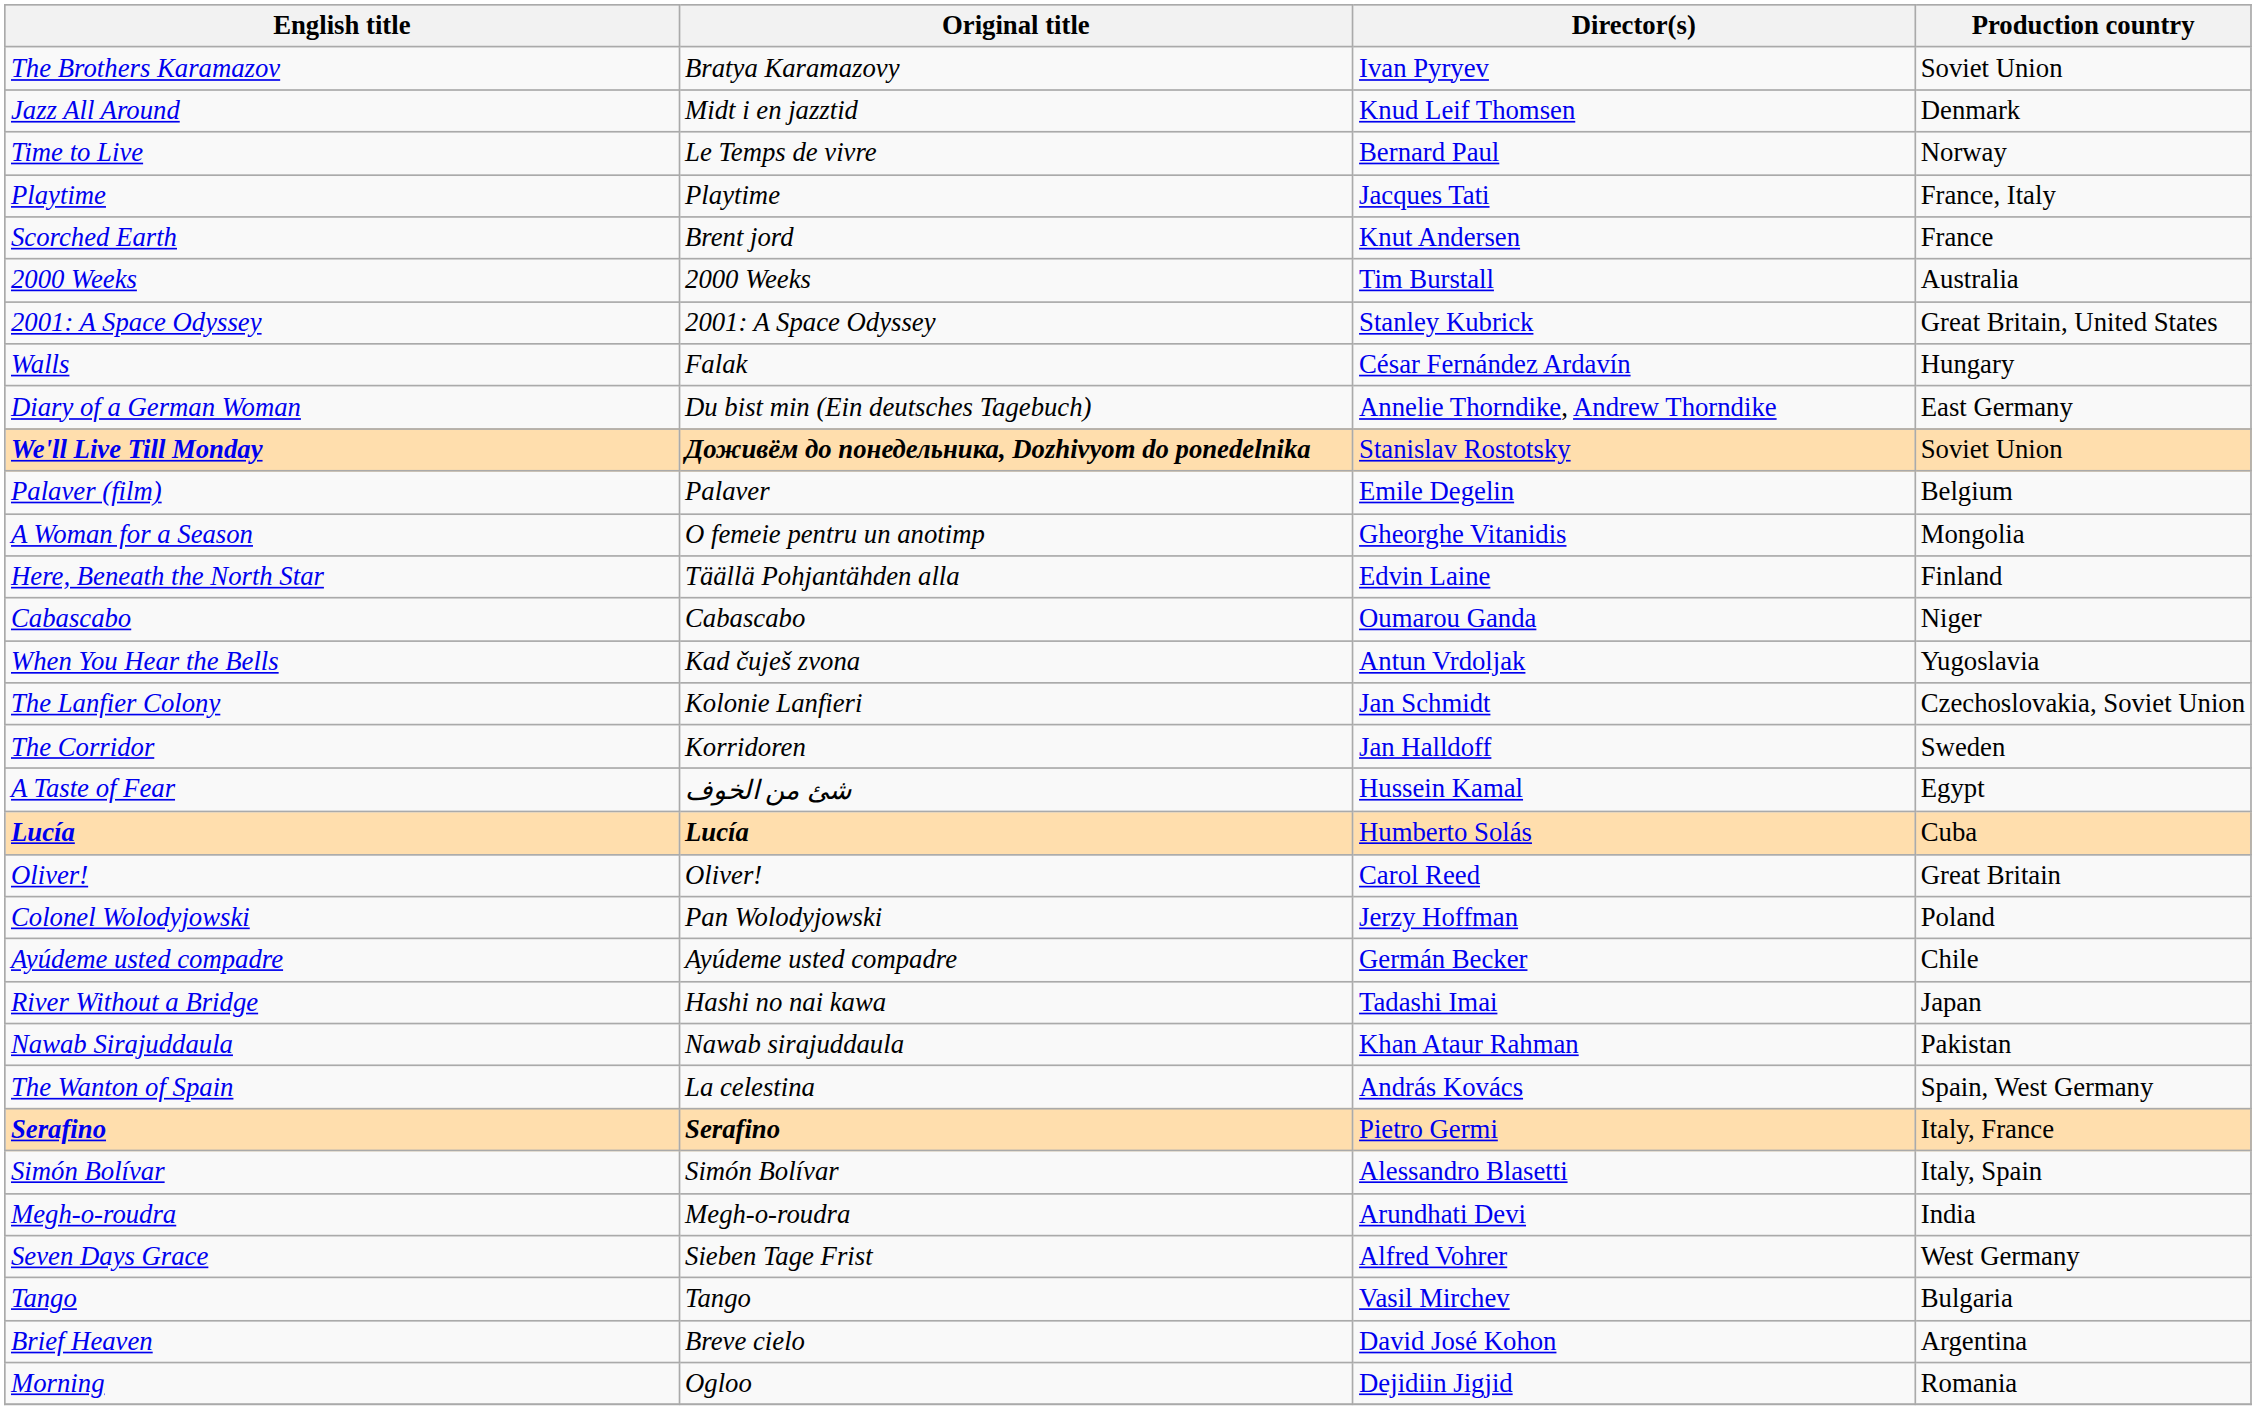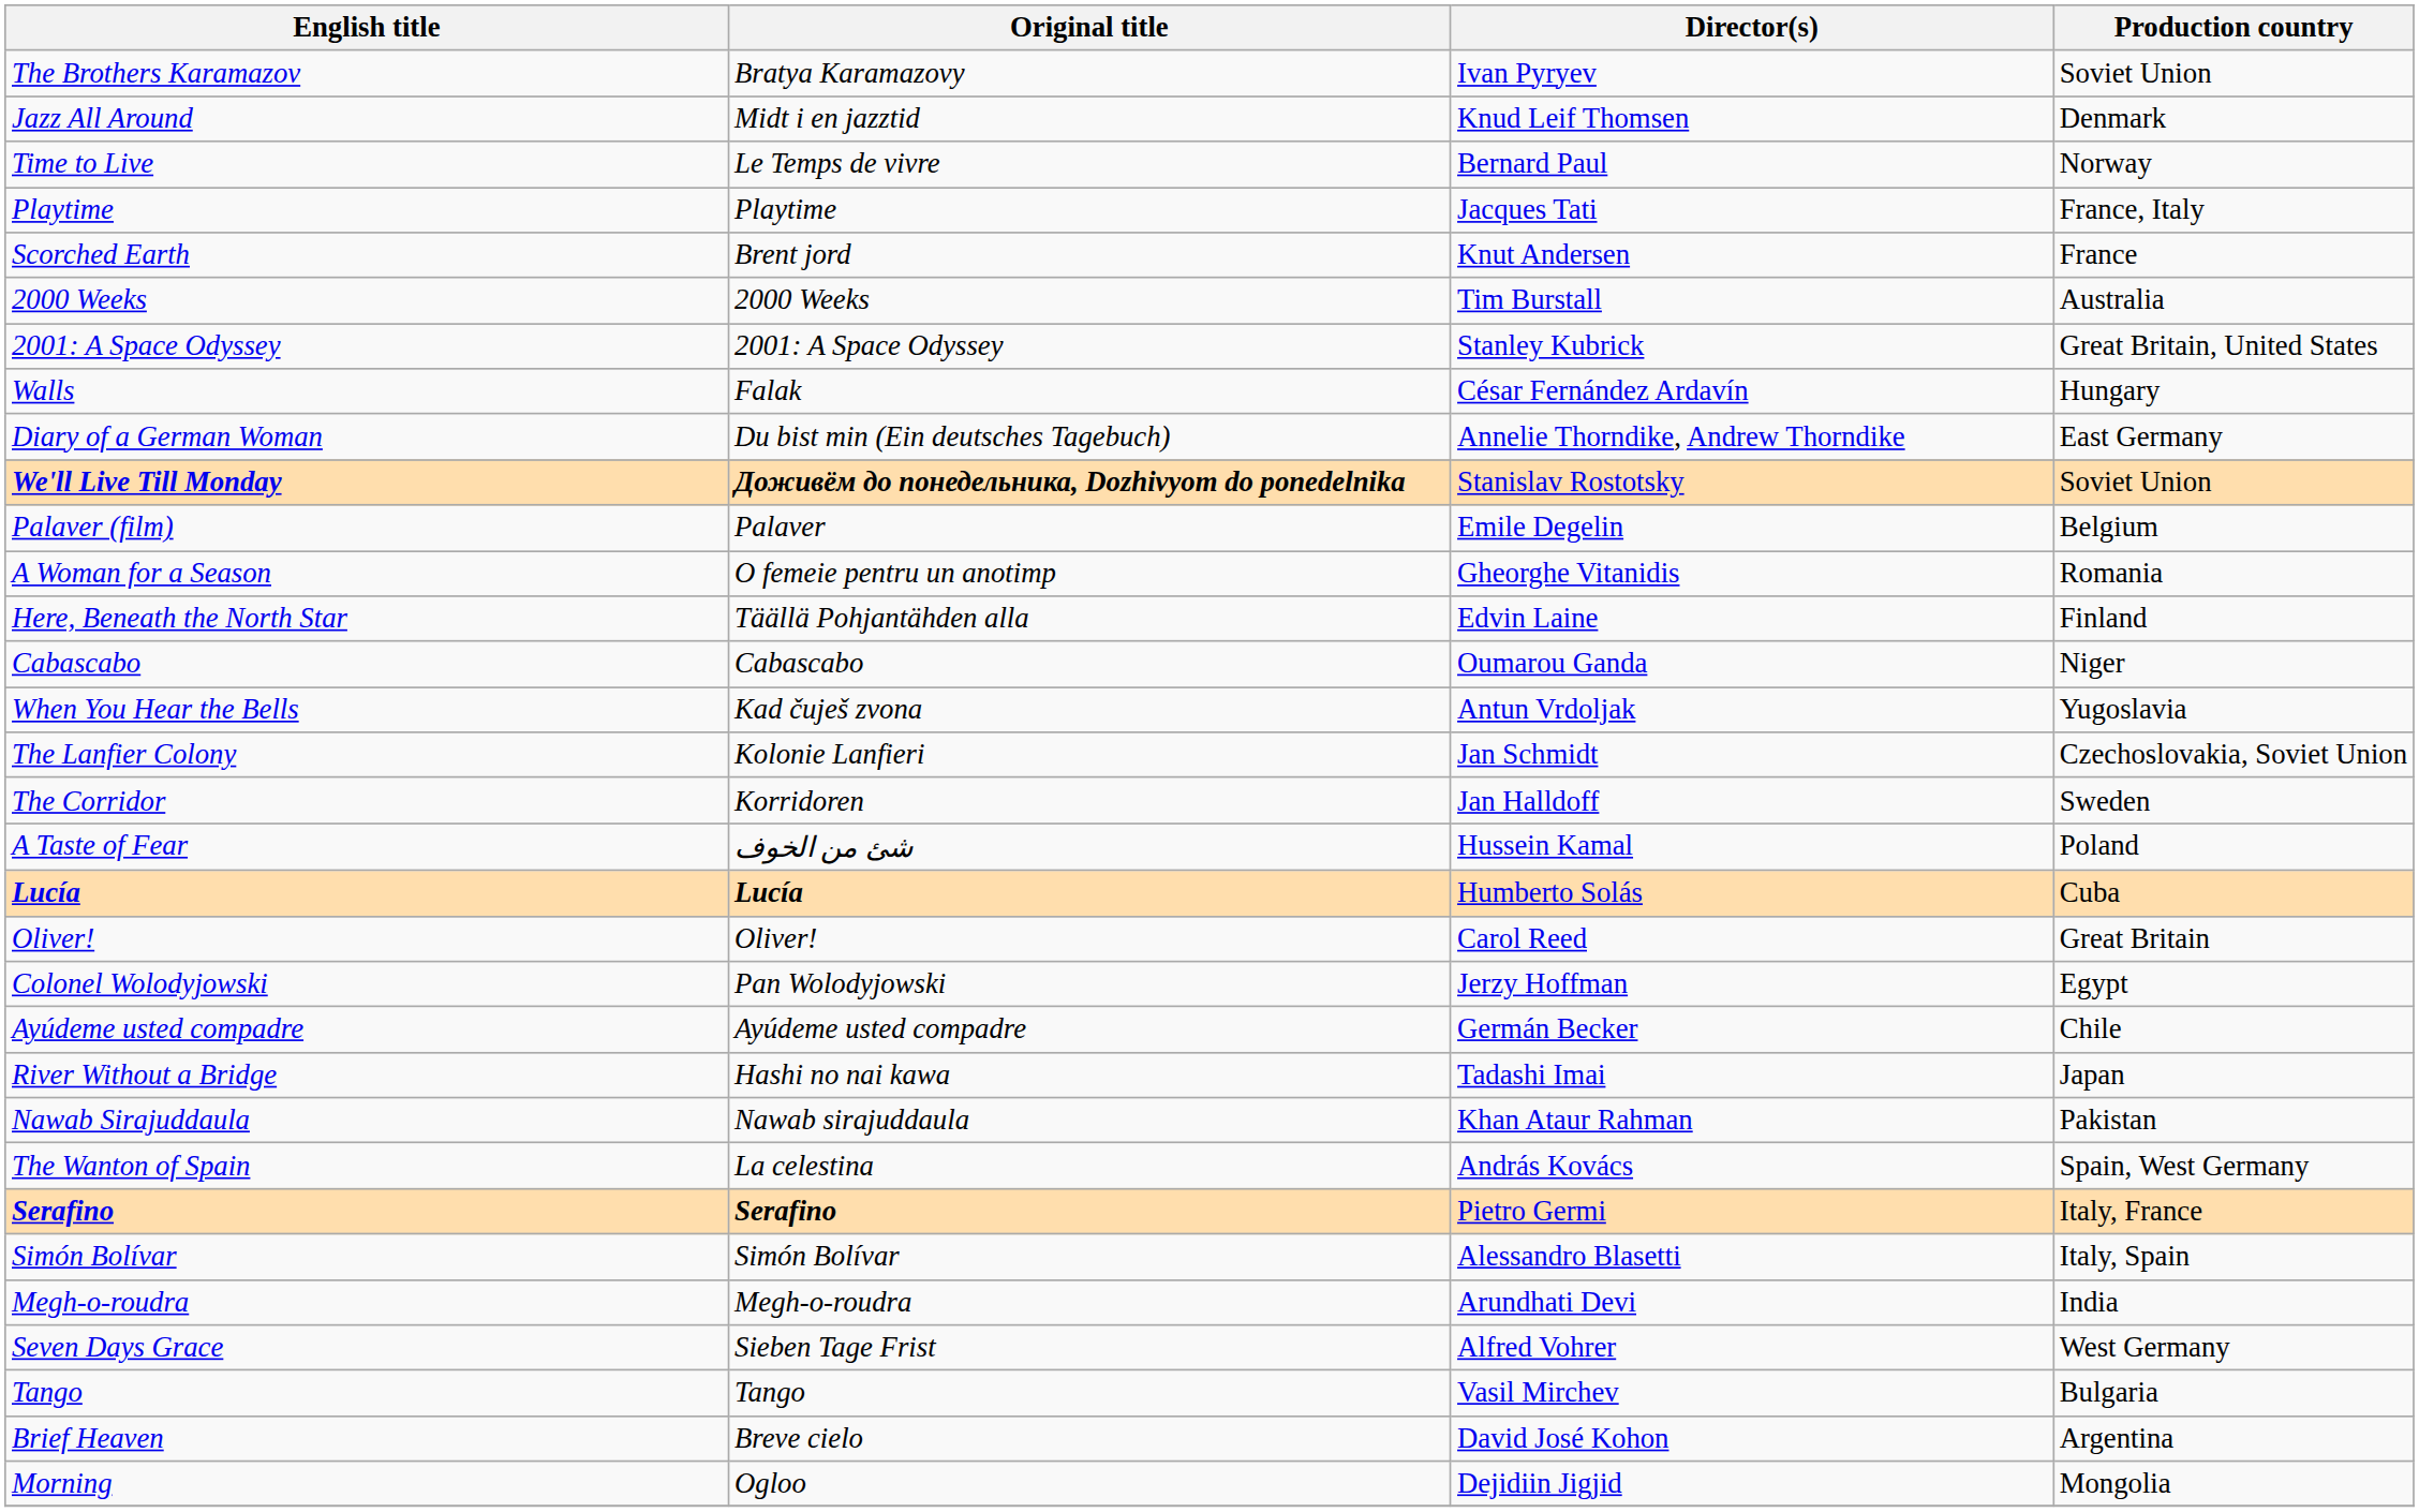A Woman for a Season | Production country: Mongolia -> Romania
A Taste of Fear | Production country: Egypt -> Poland
Colonel Wolodyjowski | Production country: Poland -> Egypt
Morning | Production country: Romania -> Mongolia
